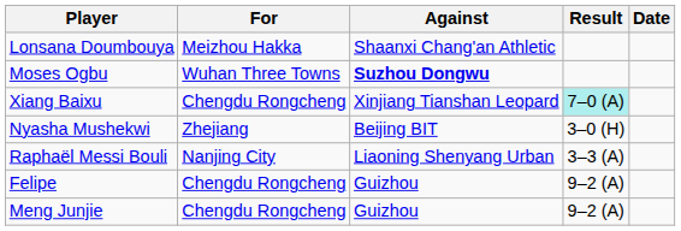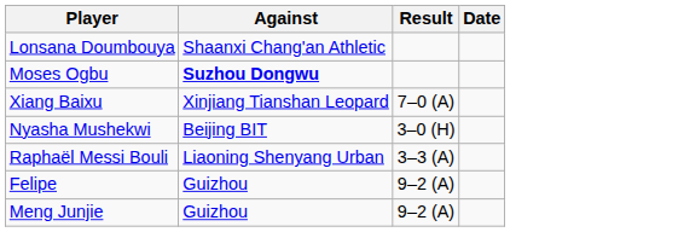- column: For | Meizhou Hakka | Wuhan Three Towns | Chengdu Rongcheng | Zhejiang | Nanjing City | Chengdu Rongcheng | Chengdu Rongcheng
Xiang Baixu | Result: paleturquoise background -> no background
